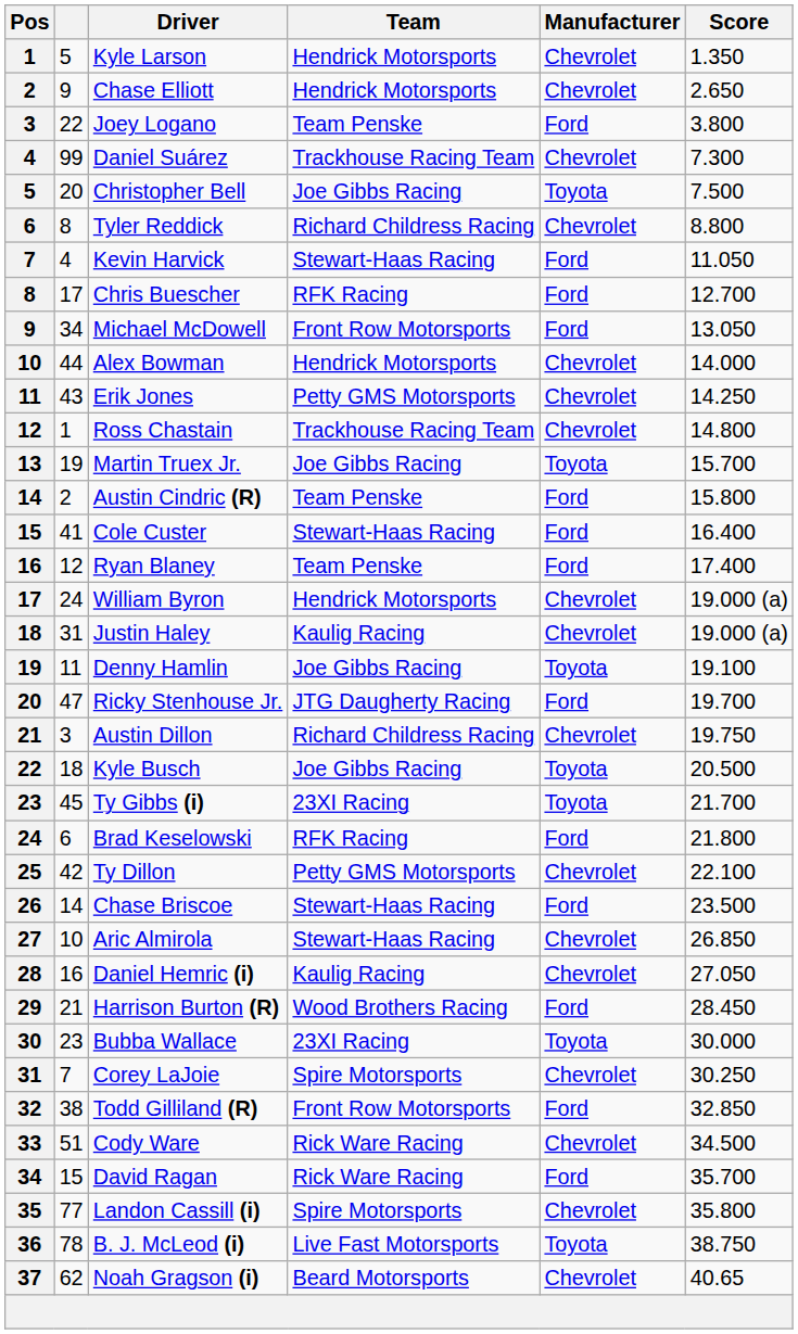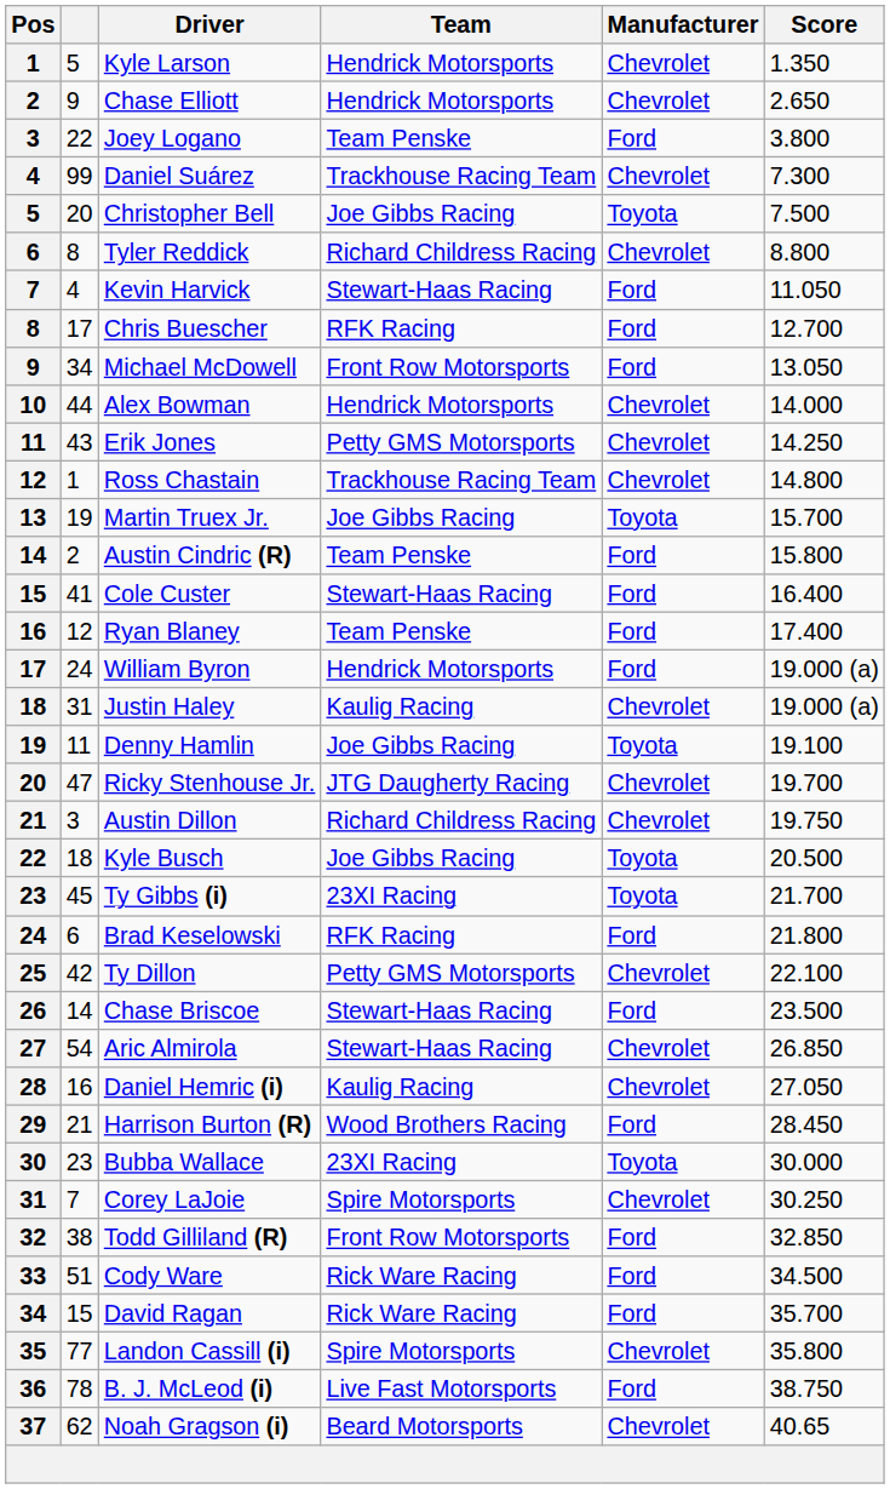William Byron | Manufacturer: Chevrolet -> Ford
Ricky Stenhouse Jr. | Manufacturer: Ford -> Chevrolet
Aric Almirola | column 2: 10 -> 54
Cody Ware | Manufacturer: Chevrolet -> Ford
B. J. McLeod (i) | Manufacturer: Toyota -> Ford
